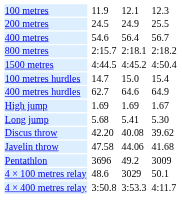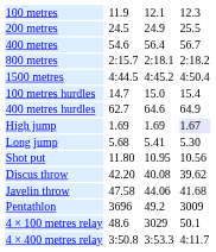High jump | column 7: no background -> lavender background
+ row: Shot put | 11.80 | 10.95 | 10.56
